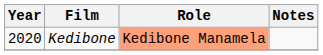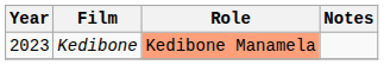Kedibone | Year: 2020 -> 2023
